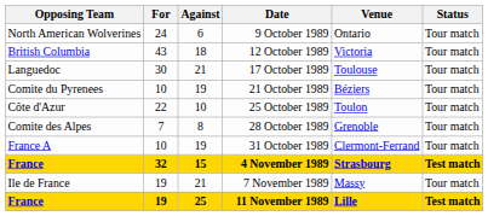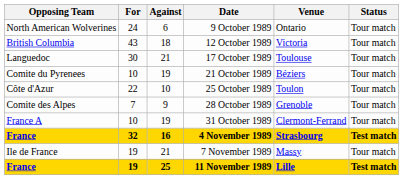28 October 1989 | Against: 8 -> 9
4 November 1989 | Against: 15 -> 16
